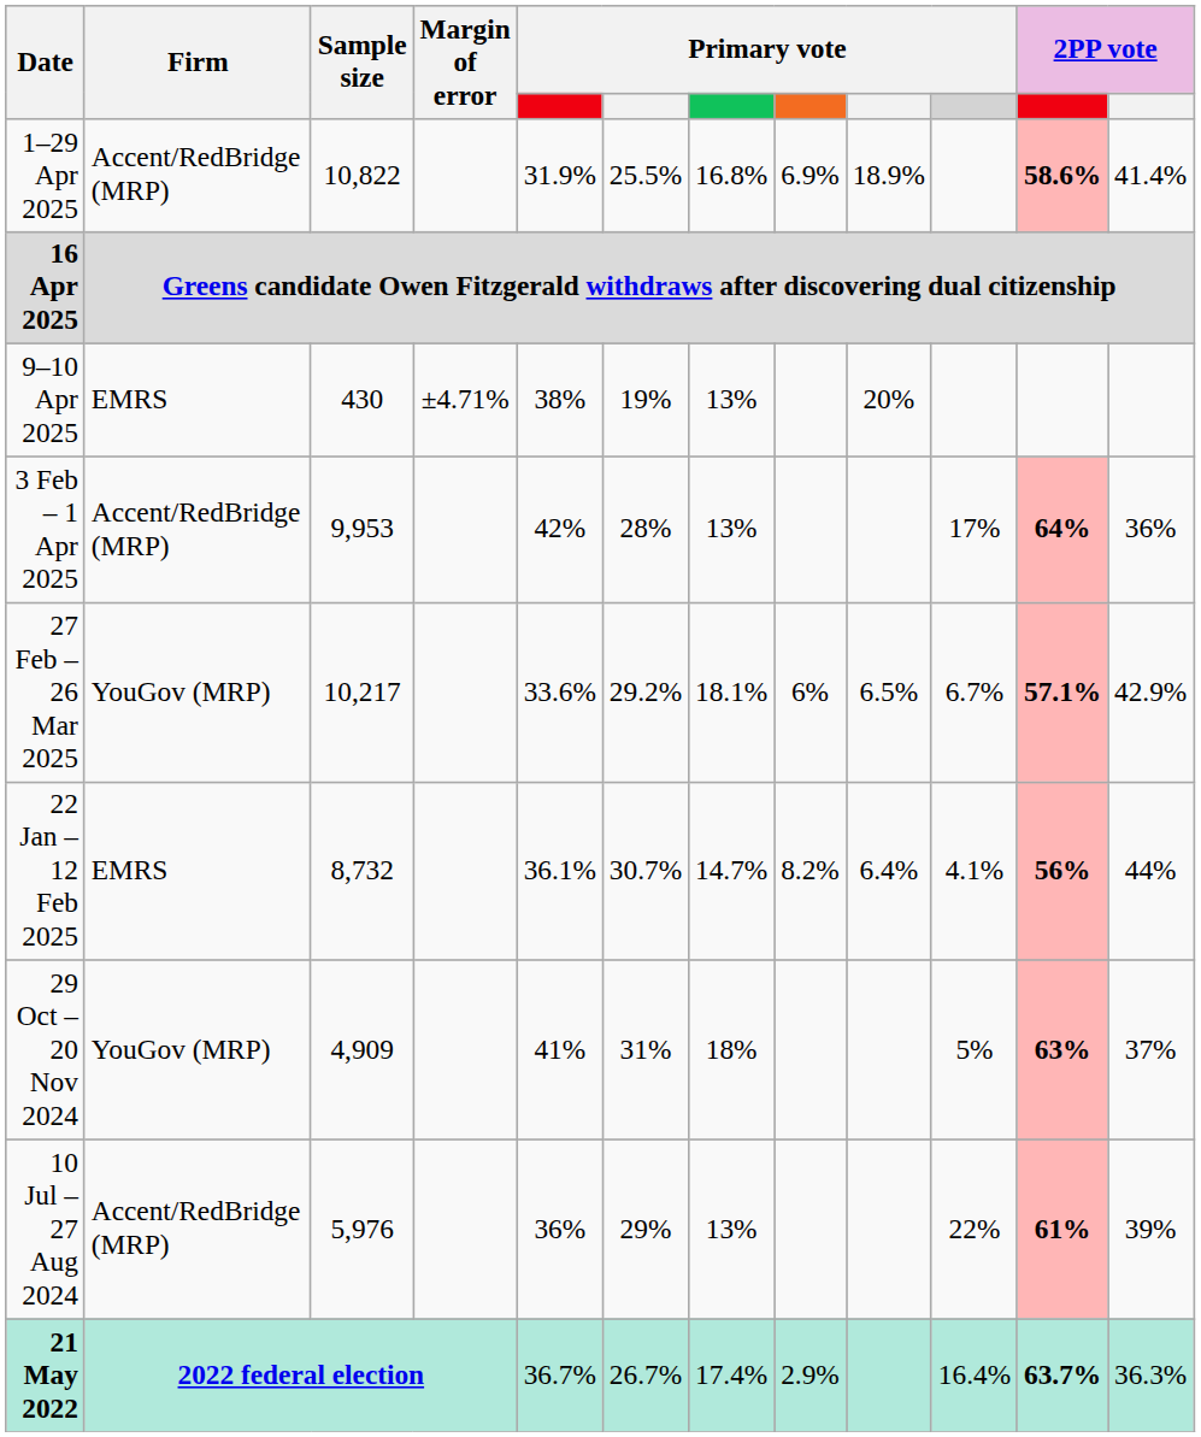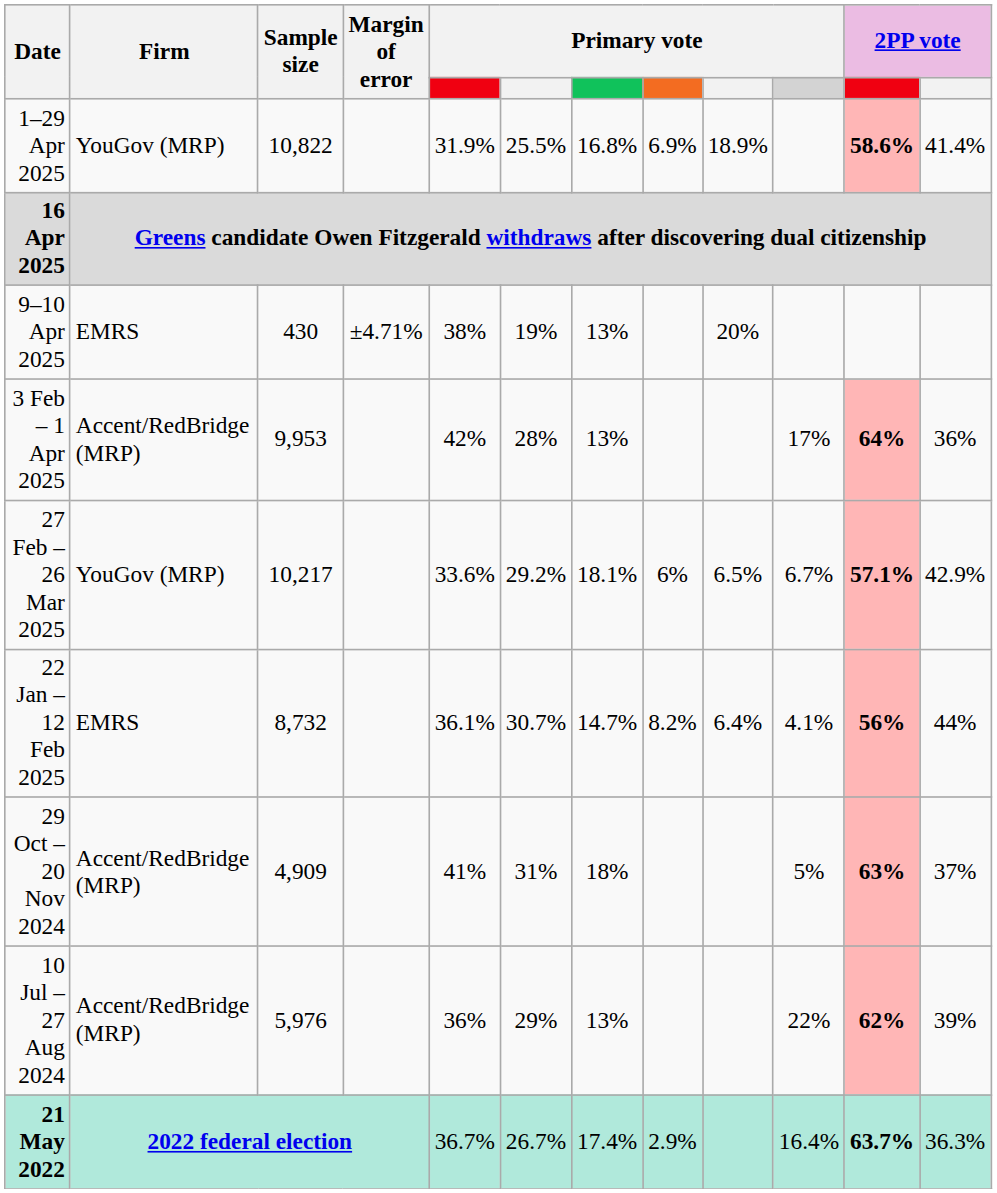1–29 Apr 2025 | Firm: Accent/RedBridge (MRP) -> YouGov (MRP)
29 Oct – 20 Nov 2024 | Firm: YouGov (MRP) -> Accent/RedBridge (MRP)
10 Jul – 27 Aug 2024 | column 11: 61% -> 62%
